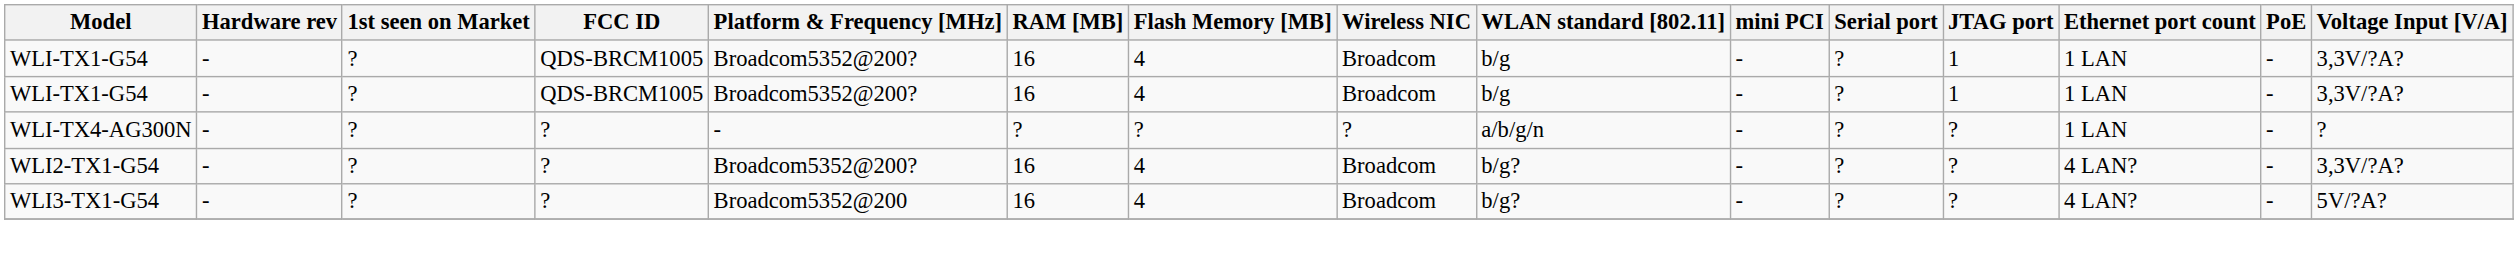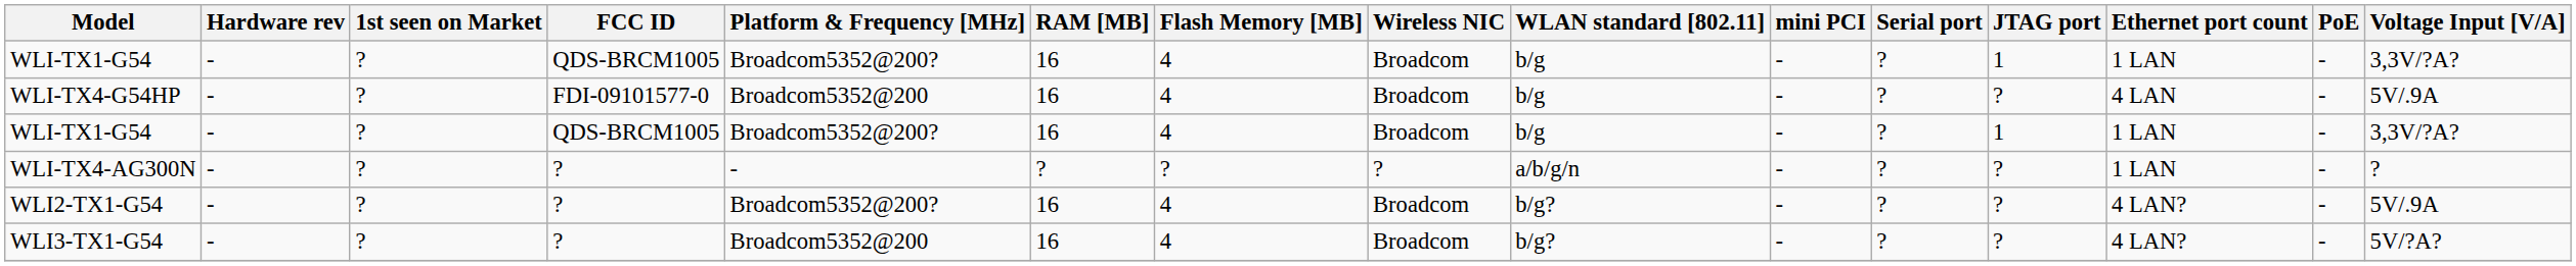+ row: WLI-TX4-G54HP | - | ? | FDI-09101577-0 | Broadcom5352@200 | 16 | 4 | Broadcom | b/g | - | ? | ? | 4 LAN | - | 5V/.9A
WLI2-TX1-G54 | Voltage Input [V/A]: 3,3V/?A? -> 5V/.9A
